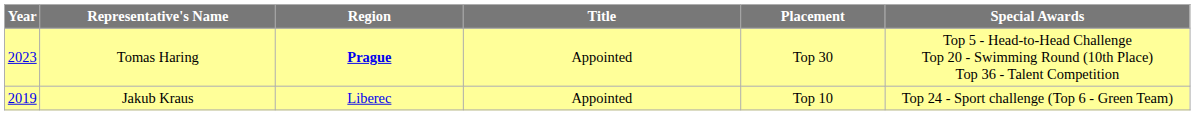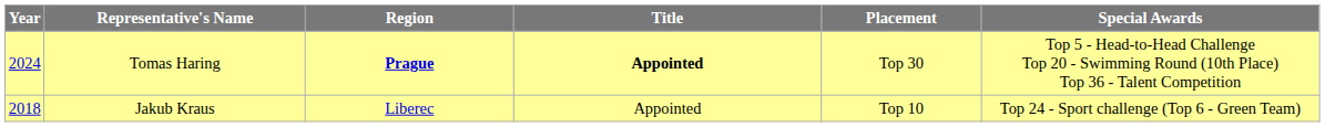Tomas Haring | Year: 2023 -> 2024
Tomas Haring | Title: normal -> bold
Jakub Kraus | Year: 2019 -> 2018
